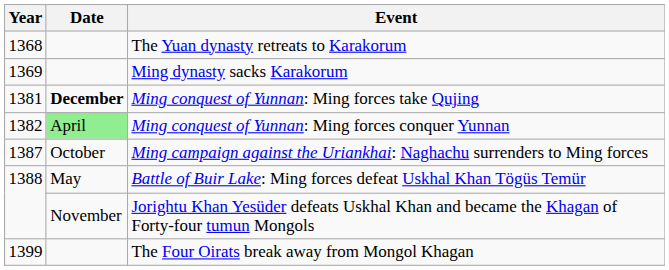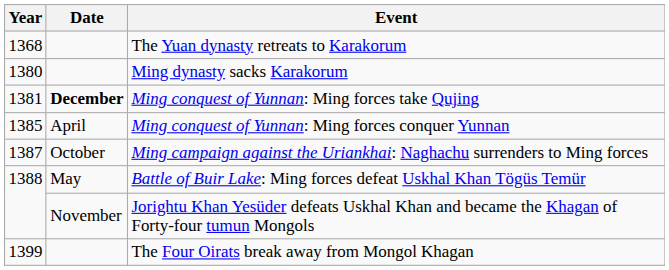Ming dynasty sacks Karakorum | Year: 1369 -> 1380
Ming conquest of Yunnan: Ming forces conquer Yunnan | Year: 1382 -> 1385
Ming conquest of Yunnan: Ming forces conquer Yunnan | Date: lightgreen background -> no background
